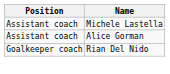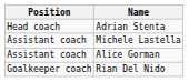+ row: Head coach | Adrian Stenta
